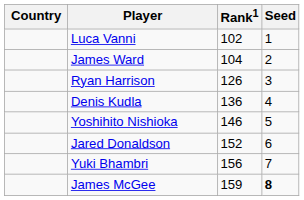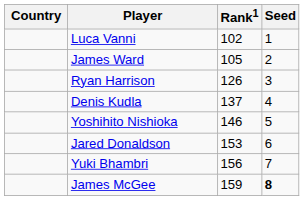James Ward | Rank1: 104 -> 105
Denis Kudla | Rank1: 136 -> 137
Jared Donaldson | Rank1: 152 -> 153
